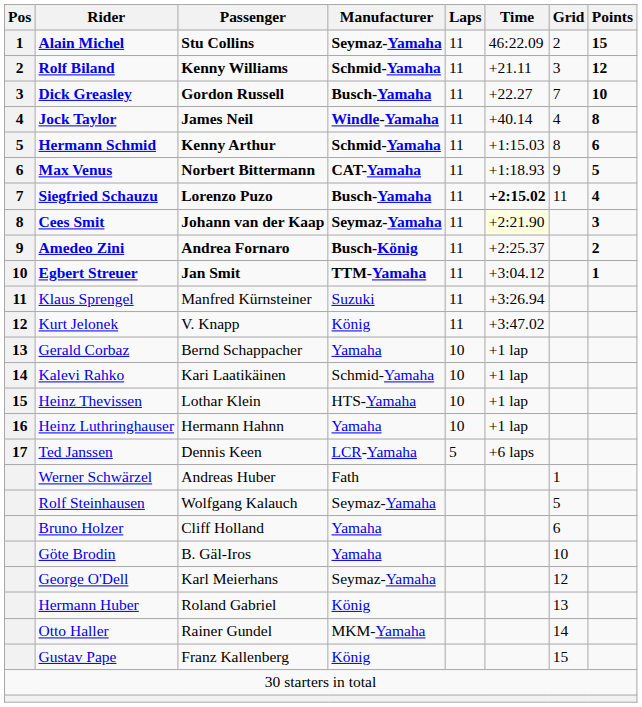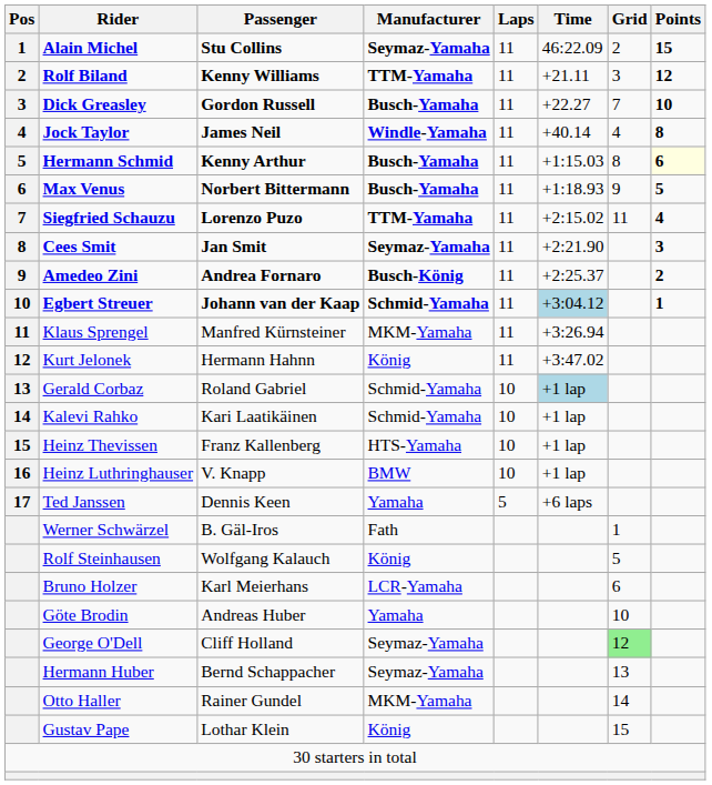Rolf Biland | Manufacturer: Schmid-Yamaha -> TTM-Yamaha
Hermann Schmid | Manufacturer: Schmid-Yamaha -> Busch-Yamaha
Hermann Schmid | Points: no background -> lightyellow background
Max Venus | Manufacturer: CAT-Yamaha -> Busch-Yamaha
Siegfried Schauzu | Manufacturer: Busch-Yamaha -> TTM-Yamaha
Siegfried Schauzu | Time: bold -> normal
Cees Smit | Passenger: Johann van der Kaap -> Jan Smit
Cees Smit | Time: lightyellow background -> no background
Egbert Streuer | Passenger: Jan Smit -> Johann van der Kaap
Egbert Streuer | Manufacturer: TTM-Yamaha -> Schmid-Yamaha
Egbert Streuer | Time: no background -> lightblue background
Klaus Sprengel | Manufacturer: Suzuki -> MKM-Yamaha
Kurt Jelonek | Passenger: V. Knapp -> Hermann Hahnn
Gerald Corbaz | Passenger: Bernd Schappacher -> Roland Gabriel
Gerald Corbaz | Manufacturer: Yamaha -> Schmid-Yamaha
Gerald Corbaz | Time: no background -> lightblue background
Heinz Thevissen | Passenger: Lothar Klein -> Franz Kallenberg
Heinz Luthringhauser | Passenger: Hermann Hahnn -> V. Knapp
Heinz Luthringhauser | Manufacturer: Yamaha -> BMW
Ted Janssen | Manufacturer: LCR-Yamaha -> Yamaha
Werner Schwärzel | Passenger: Andreas Huber -> B. Gäl-Iros
Rolf Steinhausen | Manufacturer: Seymaz-Yamaha -> König
Bruno Holzer | Passenger: Cliff Holland -> Karl Meierhans
Bruno Holzer | Manufacturer: Yamaha -> LCR-Yamaha
Göte Brodin | Passenger: B. Gäl-Iros -> Andreas Huber
George O'Dell | Passenger: Karl Meierhans -> Cliff Holland
George O'Dell | Grid: no background -> lightgreen background
Hermann Huber | Passenger: Roland Gabriel -> Bernd Schappacher
Hermann Huber | Manufacturer: König -> Seymaz-Yamaha
Gustav Pape | Passenger: Franz Kallenberg -> Lothar Klein
